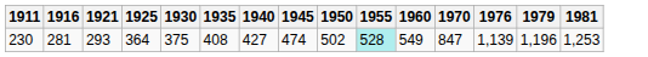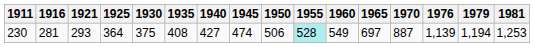+ column: 1965 | 697
230 | 1950: 502 -> 506
230 | 1970: 847 -> 887
230 | 1979: 1,196 -> 1,194
